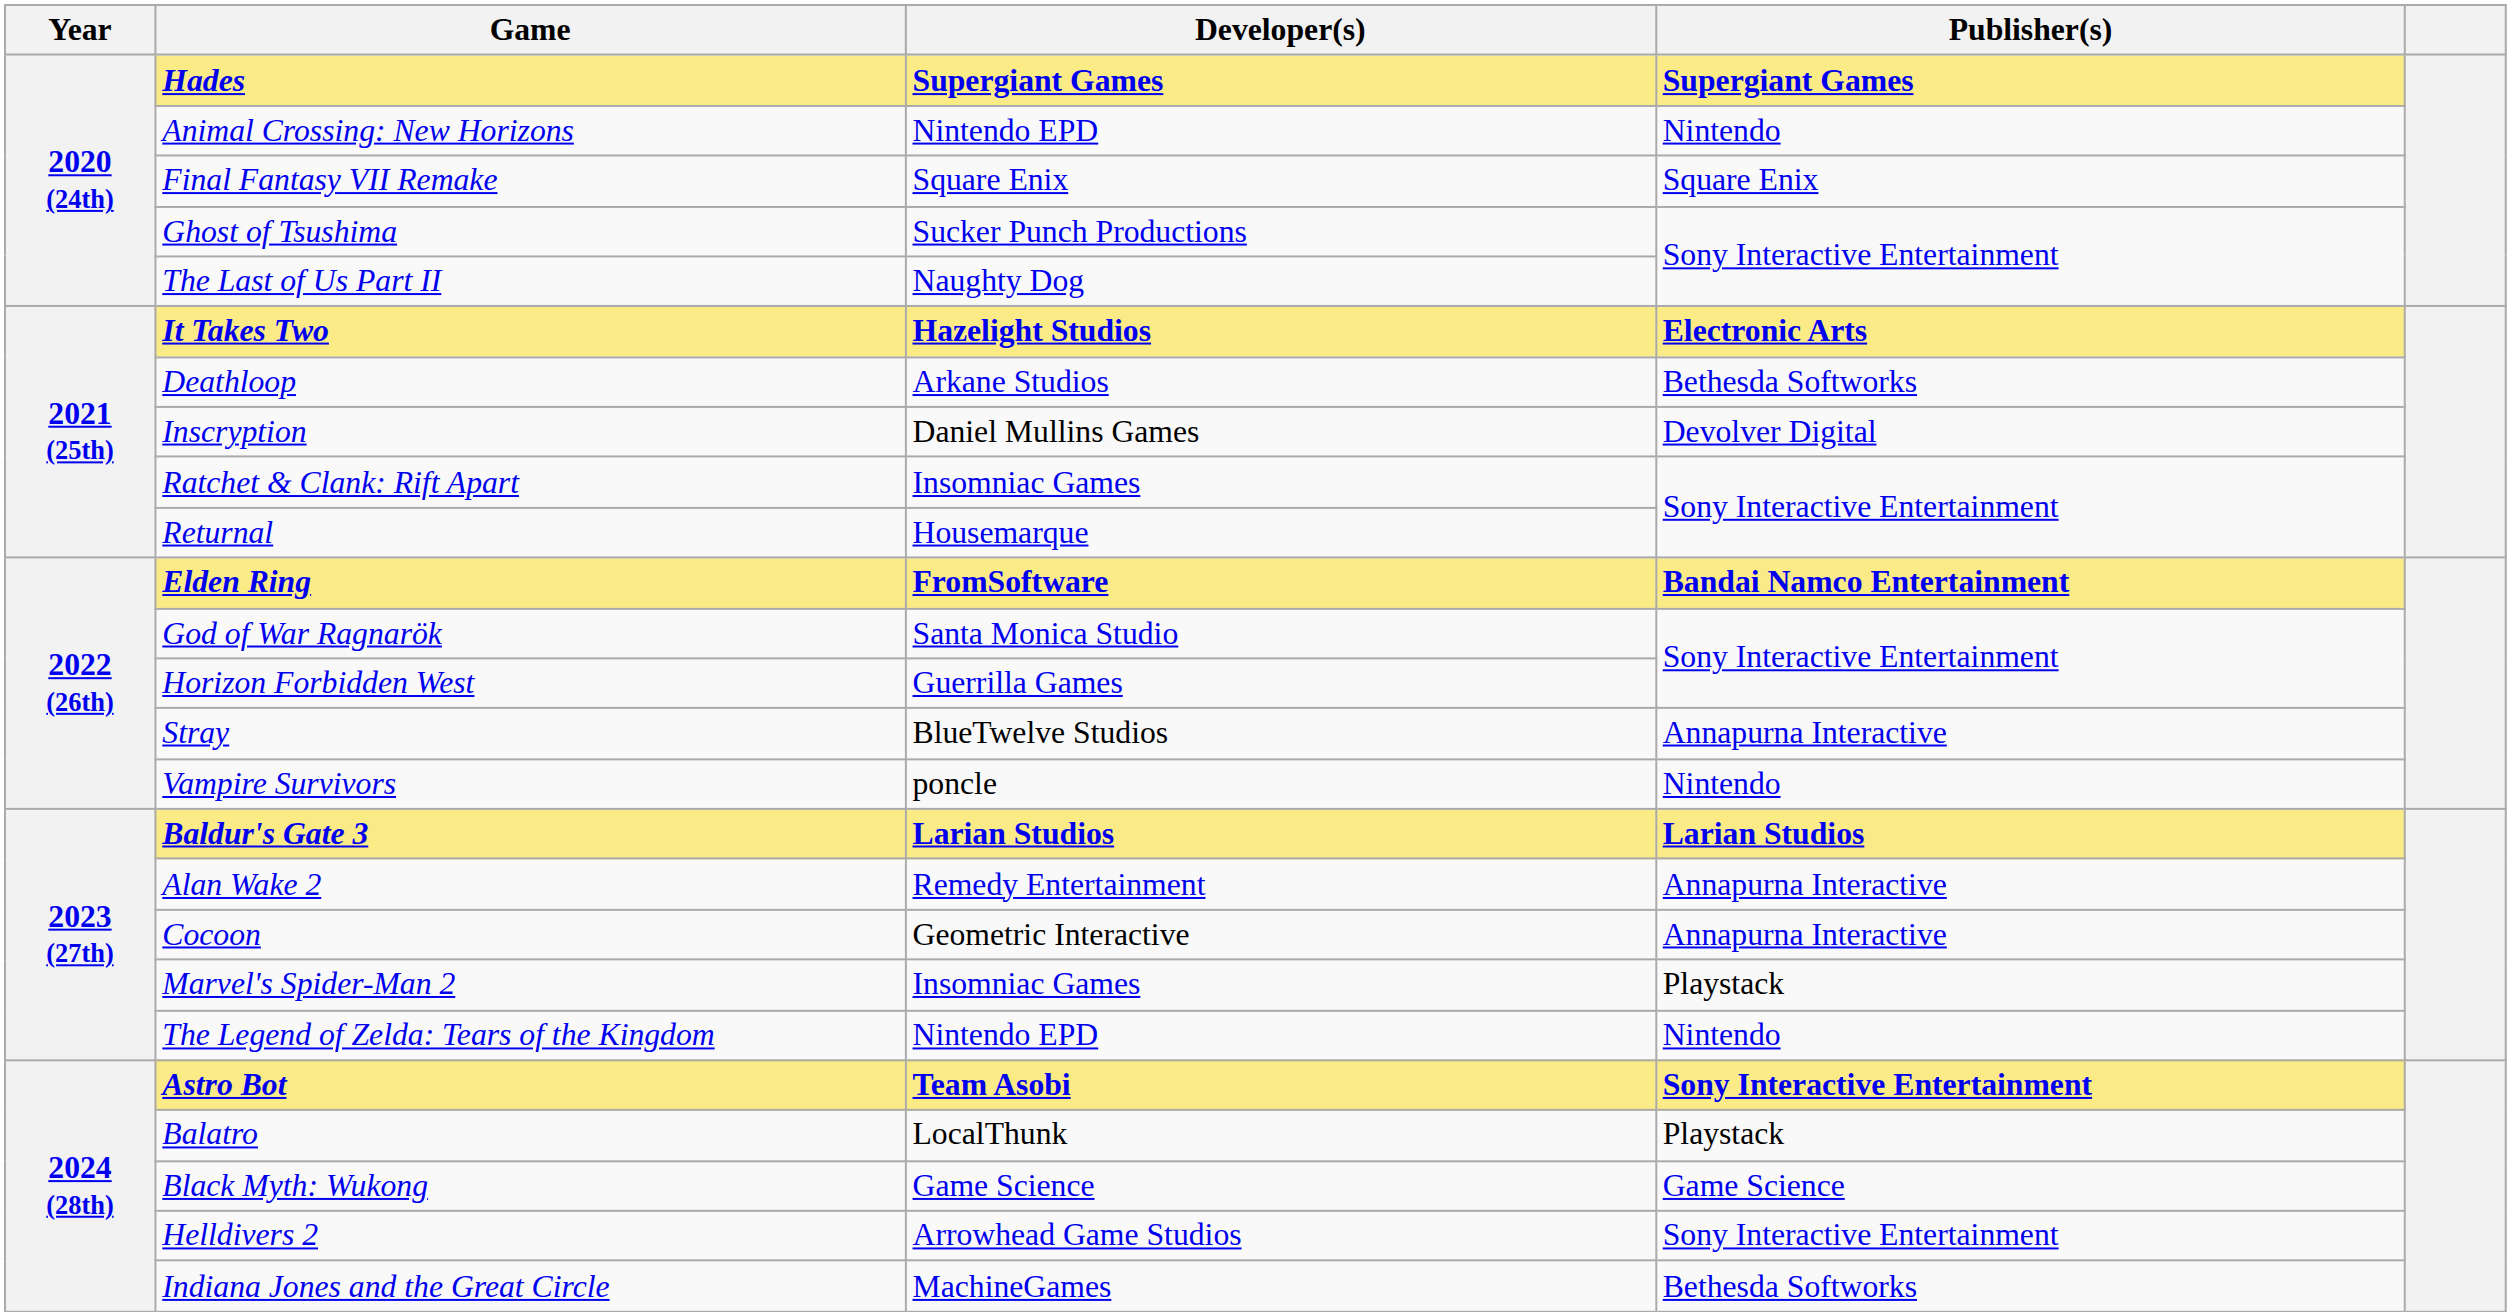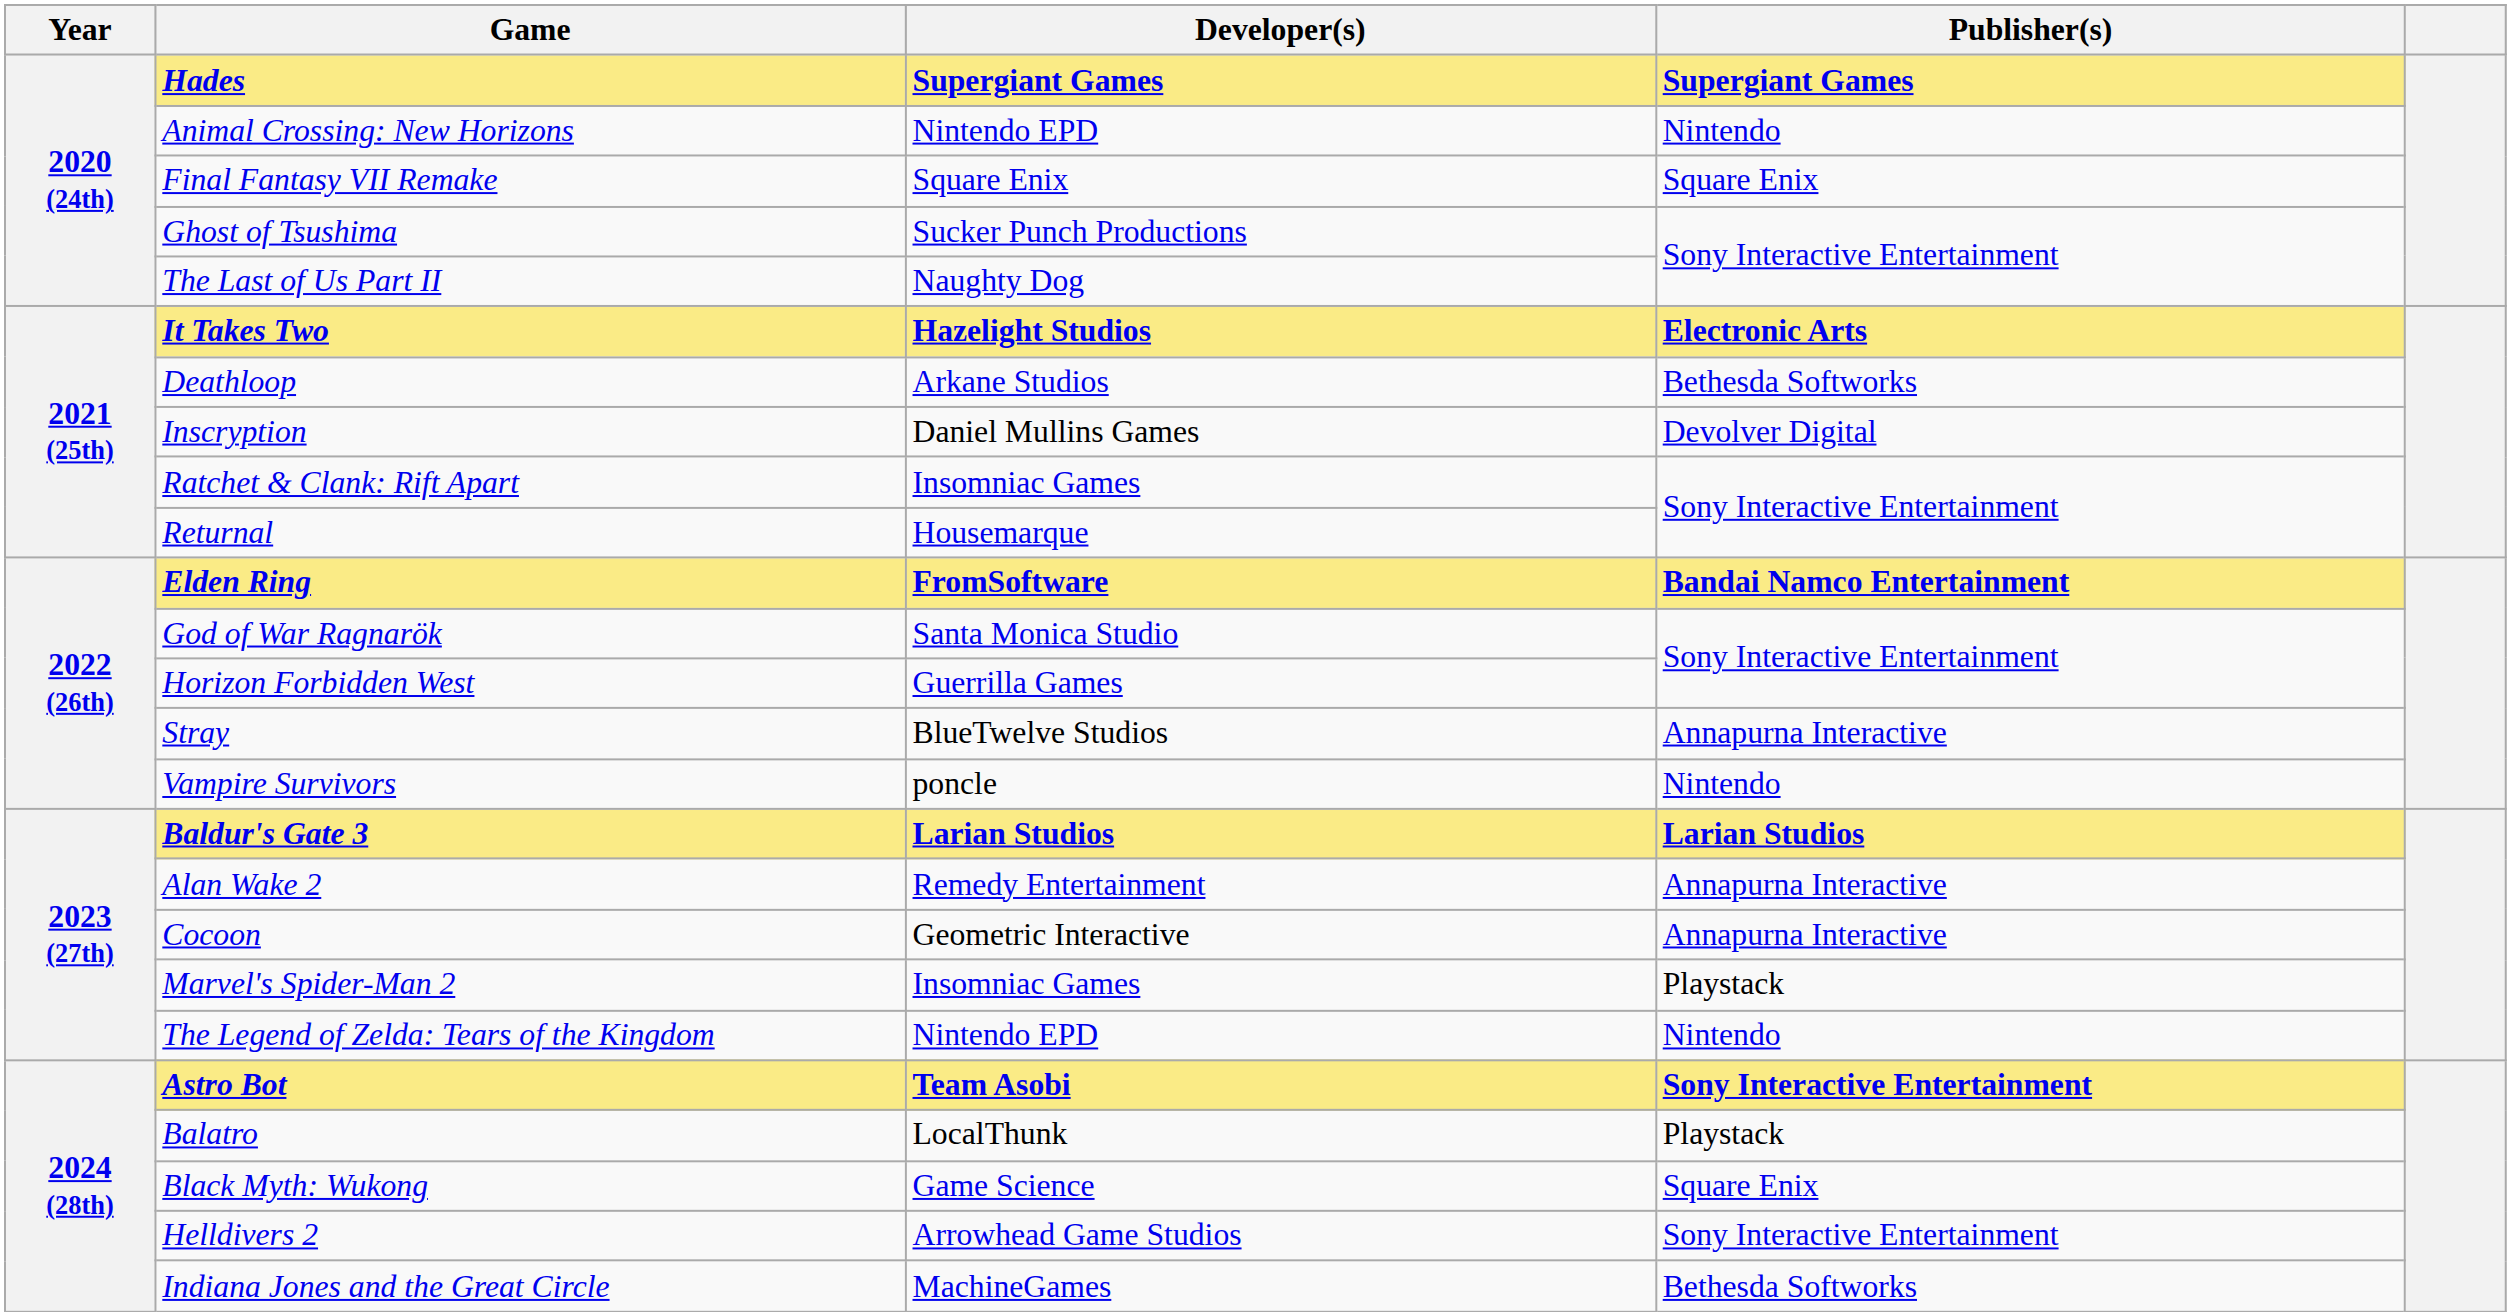Black Myth: Wukong | Publisher(s): Game Science -> Square Enix
